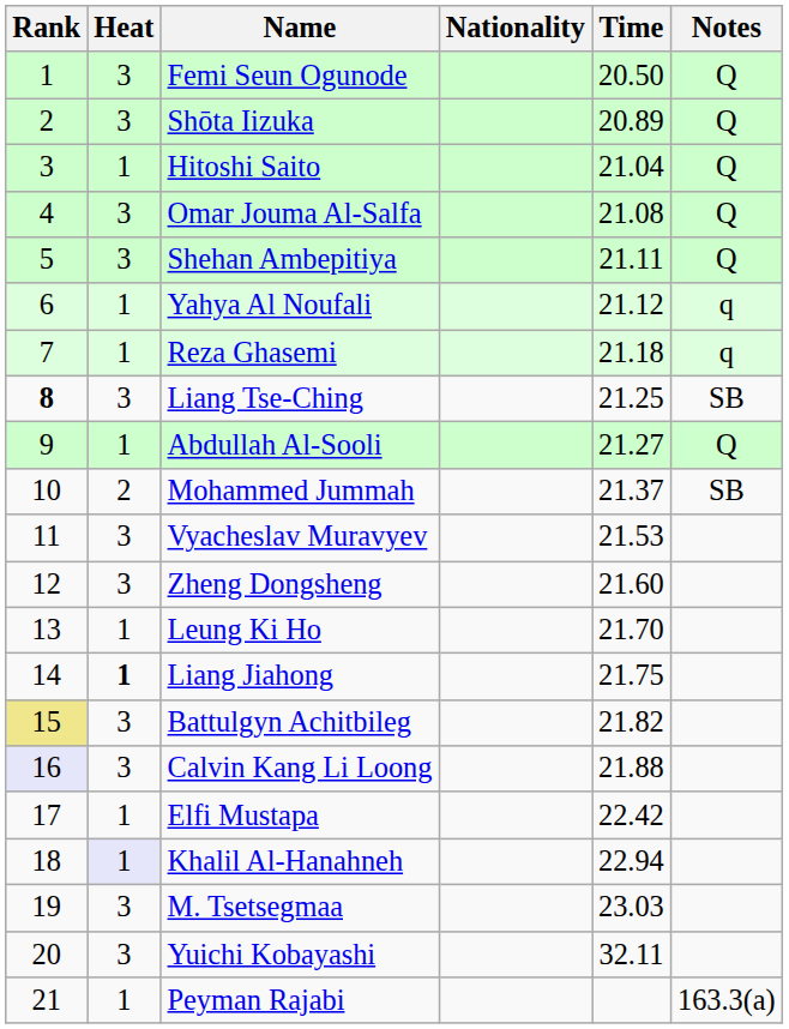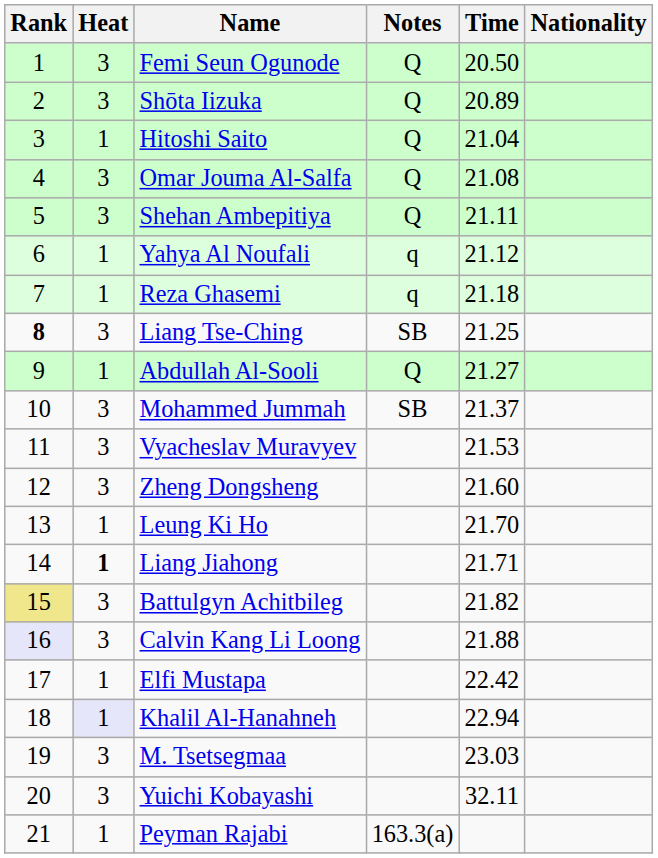columns swapped: Nationality <-> Notes
Mohammed Jummah | Heat: 2 -> 3
Liang Jiahong | Time: 21.75 -> 21.71
